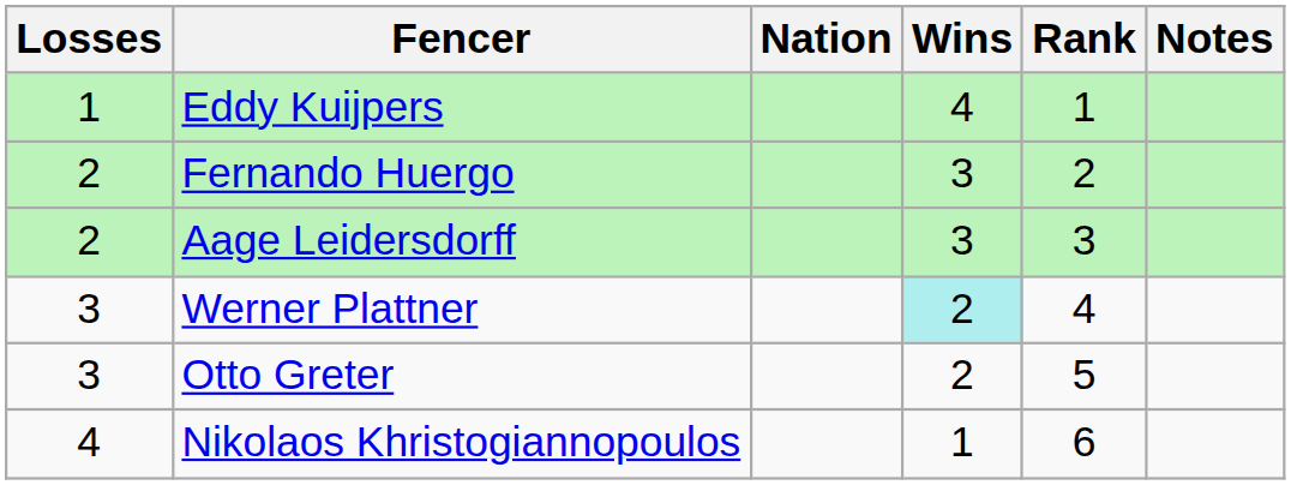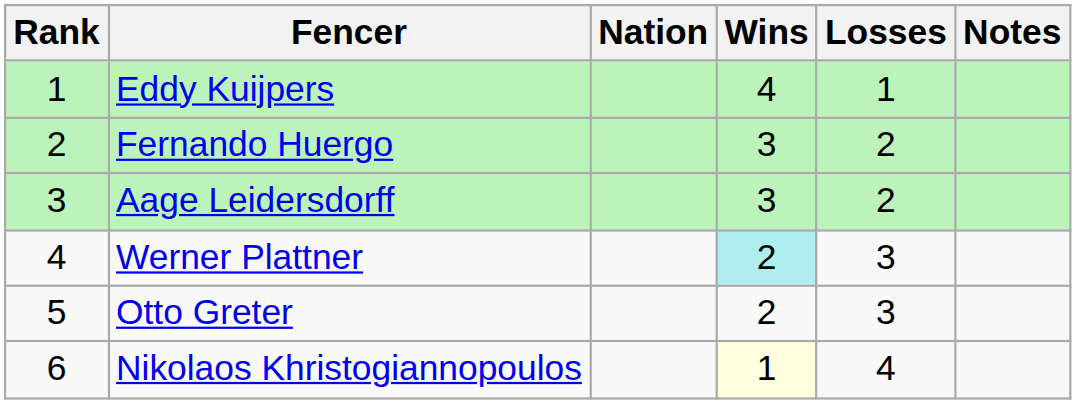columns swapped: Rank <-> Losses
Nikolaos Khristogiannopoulos | Wins: no background -> lightyellow background
